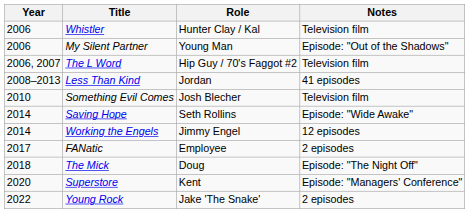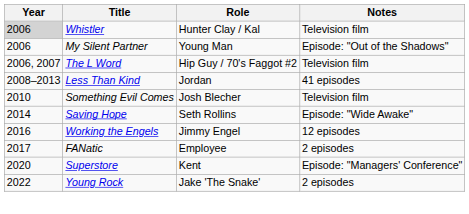Whistler | Year: no background -> lightgrey background
Working the Engels | Year: 2014 -> 2016
- row: 2018 | The Mick | Doug | Episode: "The Night Off"
